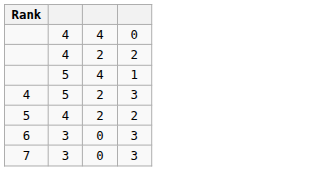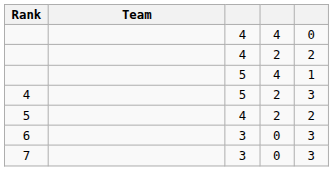+ column: Team
